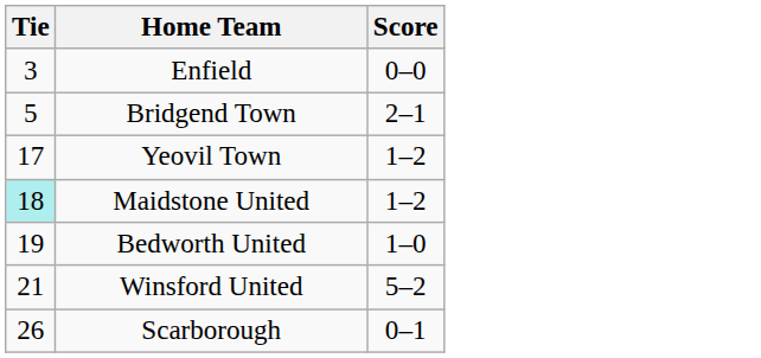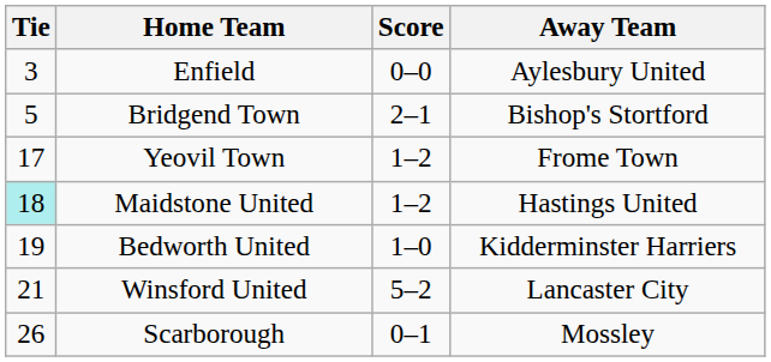+ column: Away Team | Aylesbury United | Bishop's Stortford | Frome Town | Hastings United | Kidderminster Harriers | Lancaster City | Mossley
